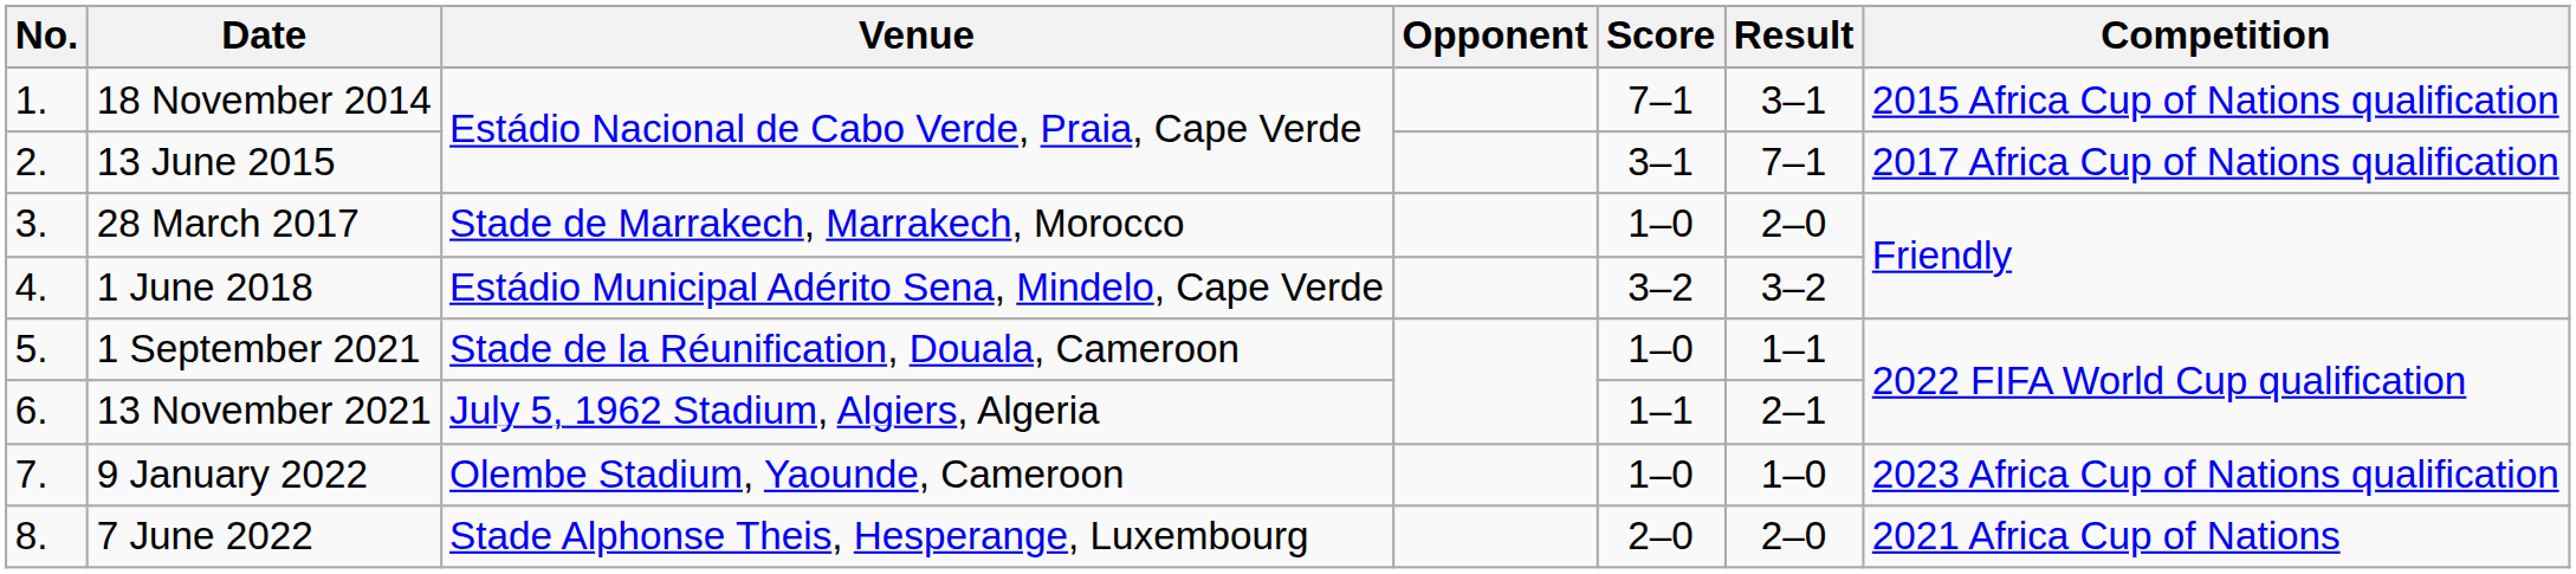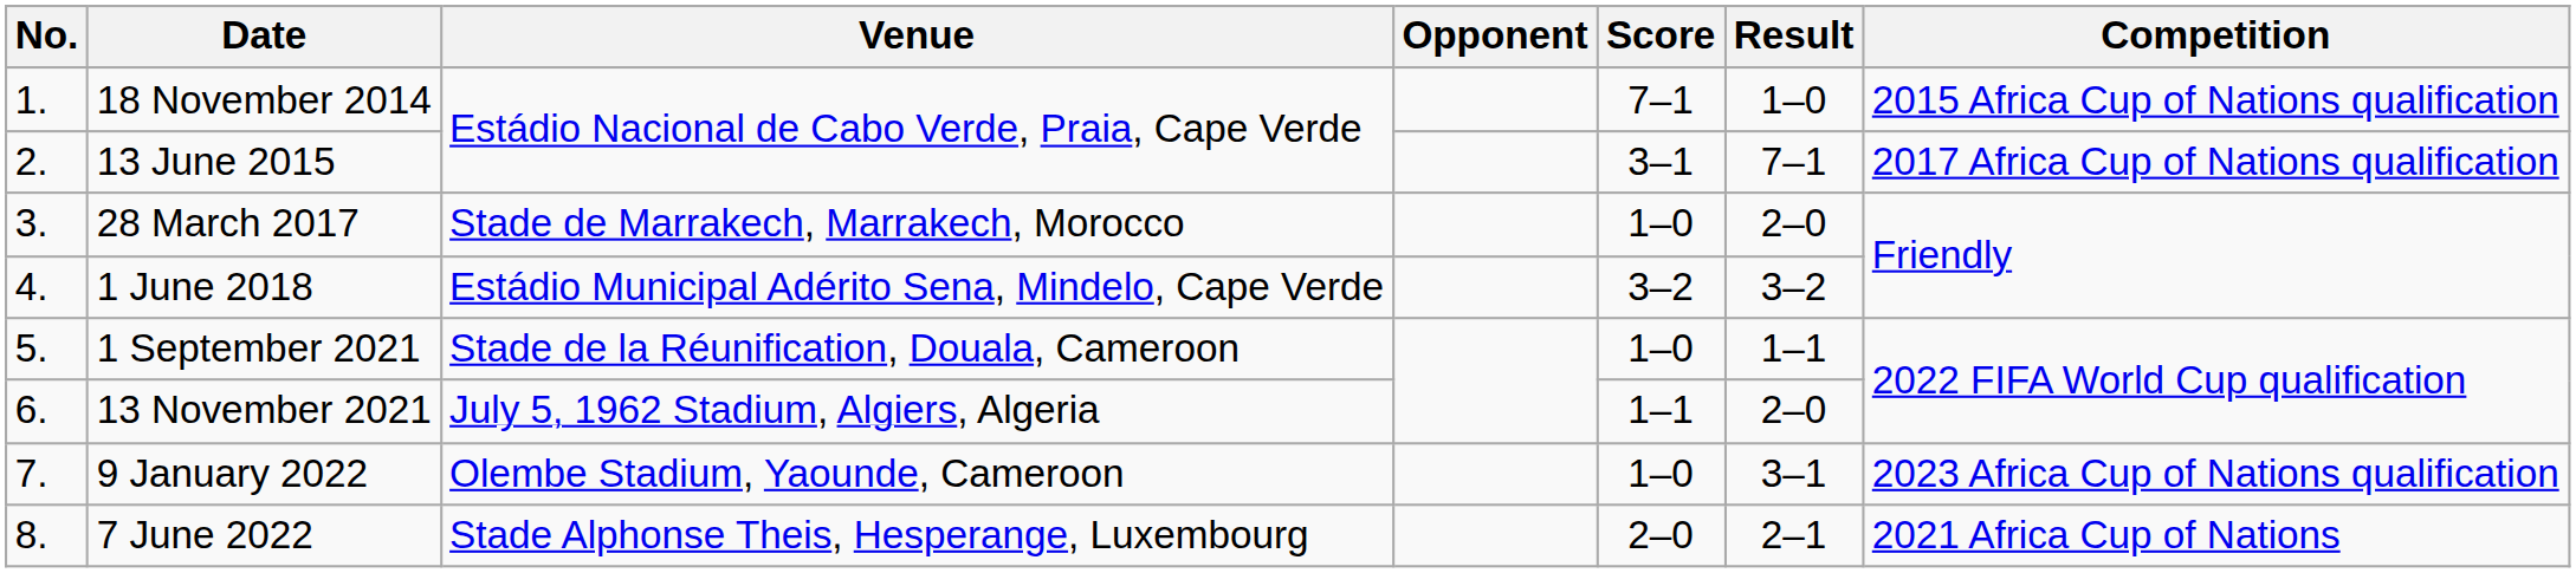18 November 2014 | Result: 3–1 -> 1–0
13 November 2021 | Result: 2–1 -> 2–0
9 January 2022 | Result: 1–0 -> 3–1
7 June 2022 | Result: 2–0 -> 2–1
